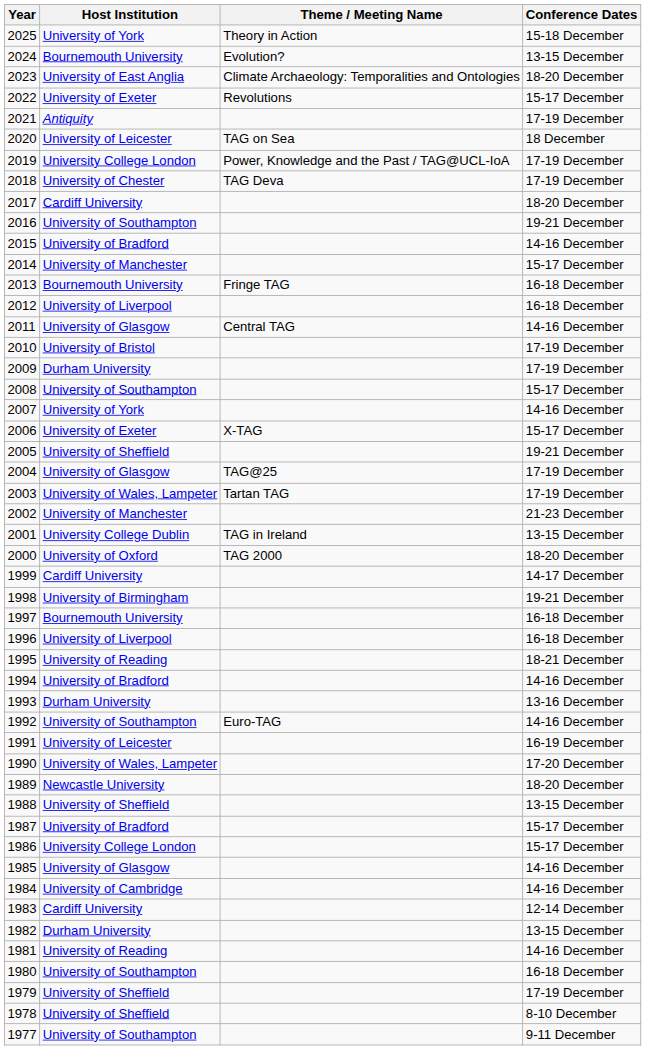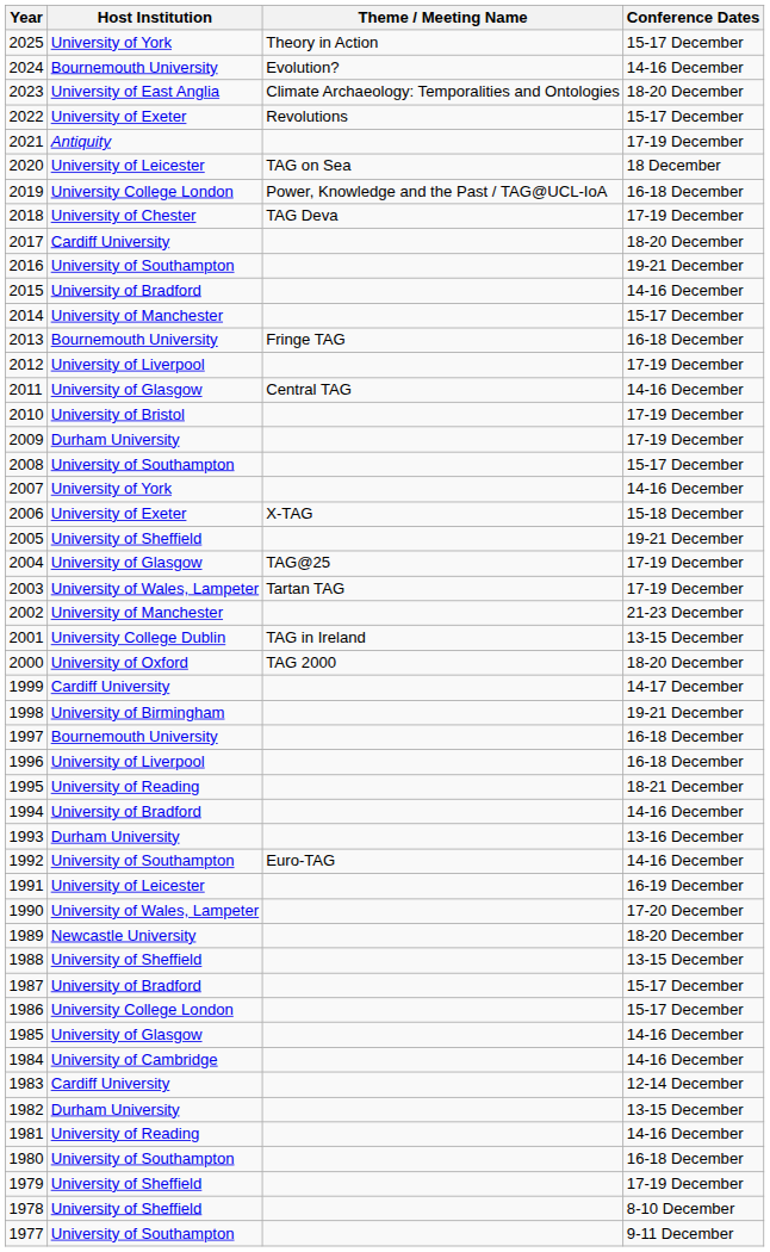2025 | Conference Dates: 15-18 December -> 15-17 December
2024 | Conference Dates: 13-15 December -> 14-16 December
2019 | Conference Dates: 17-19 December -> 16-18 December
2012 | Conference Dates: 16-18 December -> 17-19 December
2006 | Conference Dates: 15-17 December -> 15-18 December
